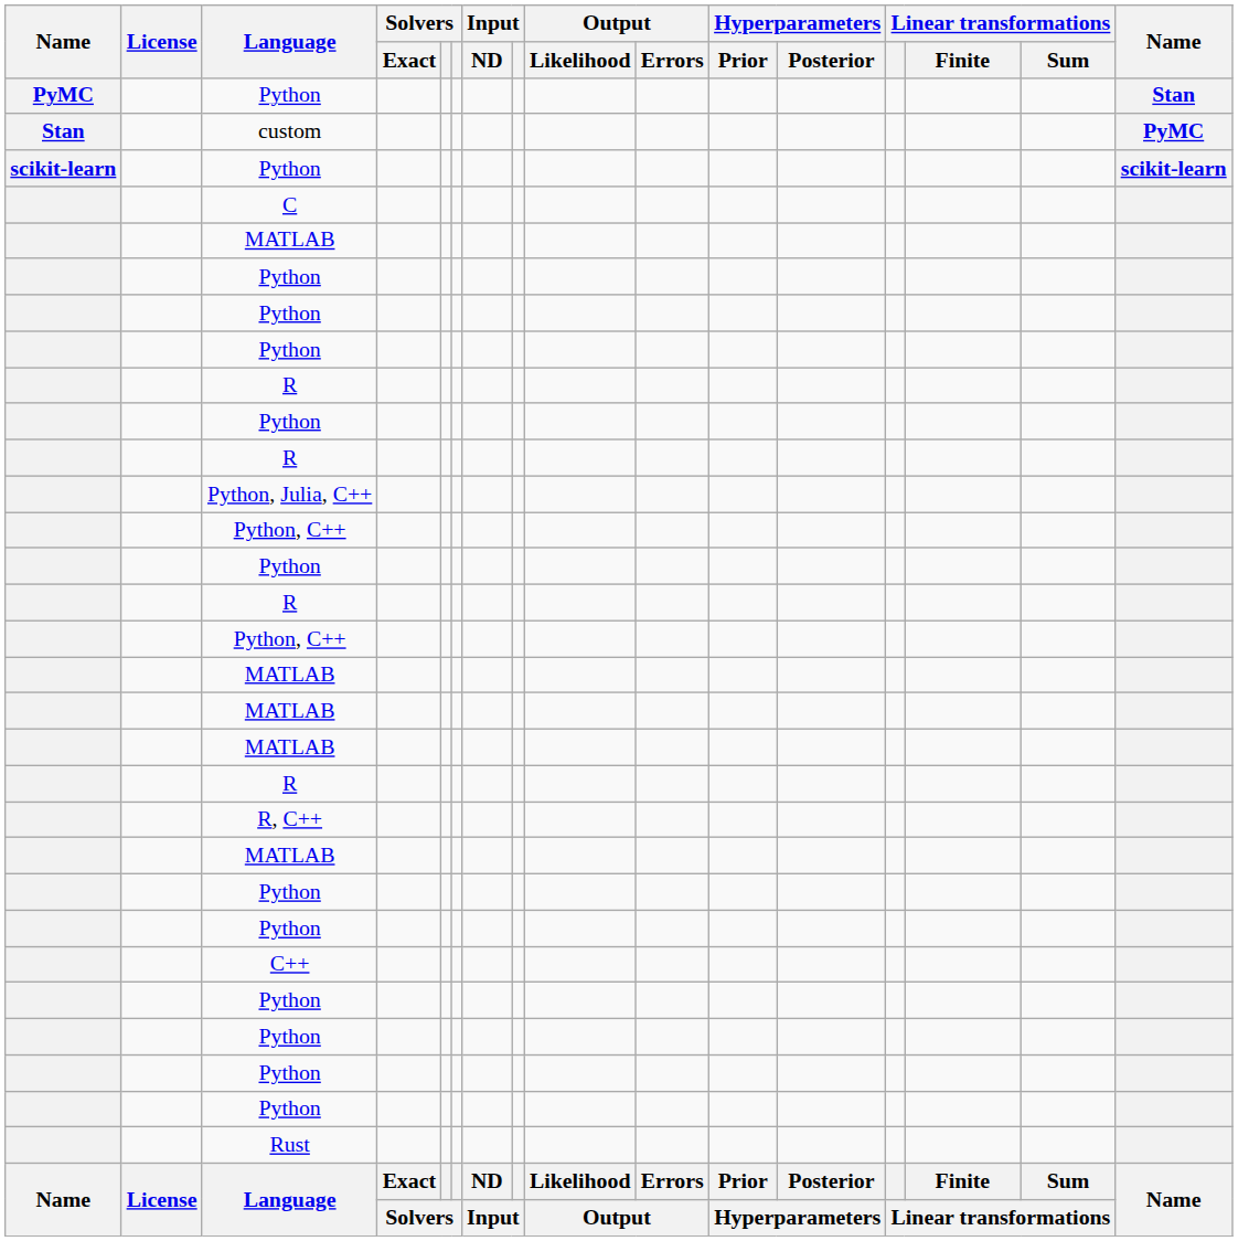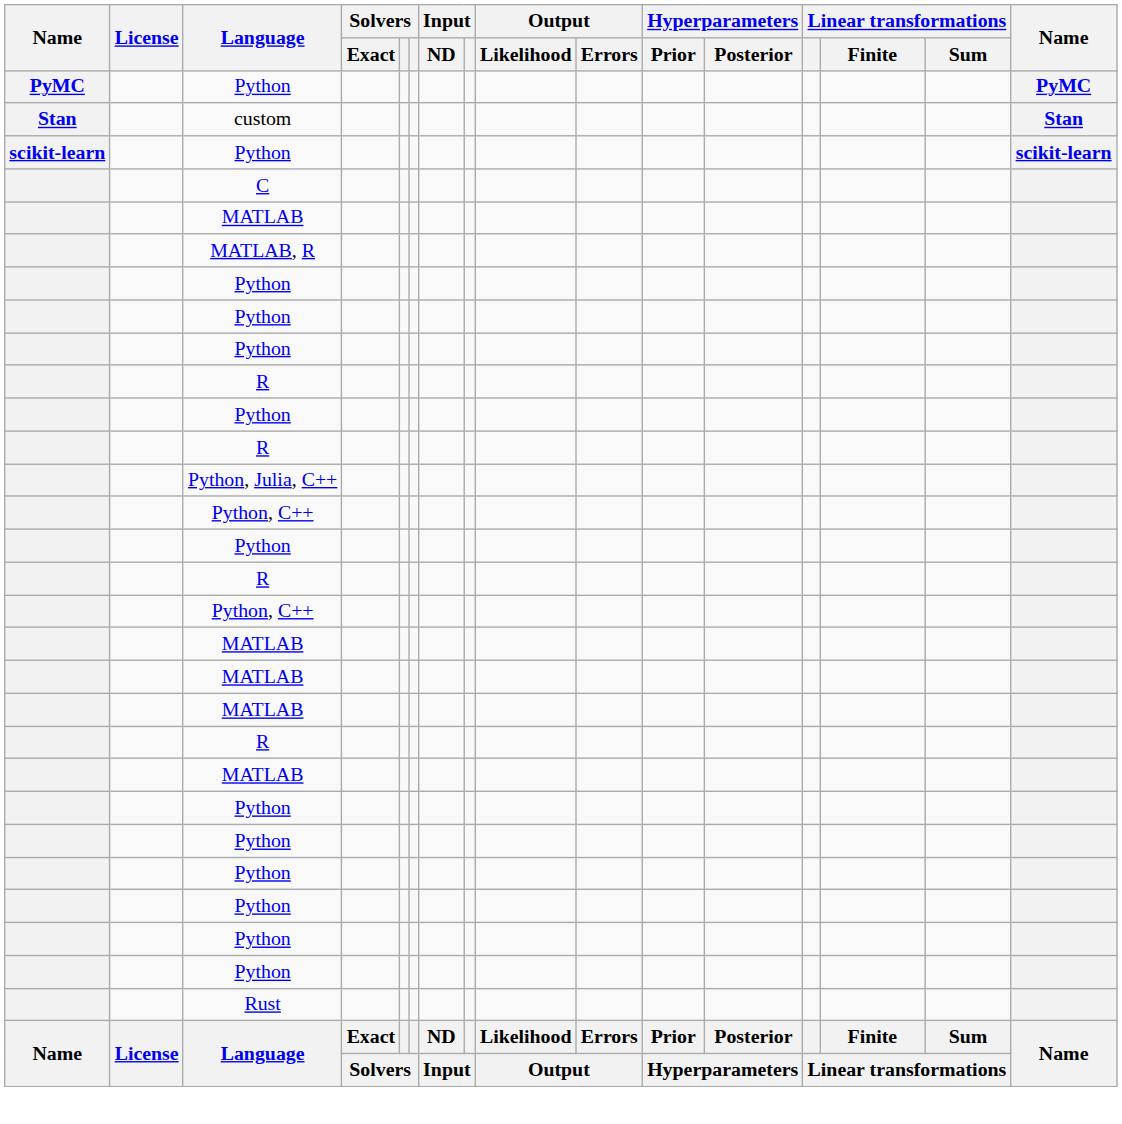PyMC / Python | column 16: Stan -> PyMC
custom | column 16: PyMC -> Stan
+ row: MATLAB, R
- row: R, C++
- row: C++
